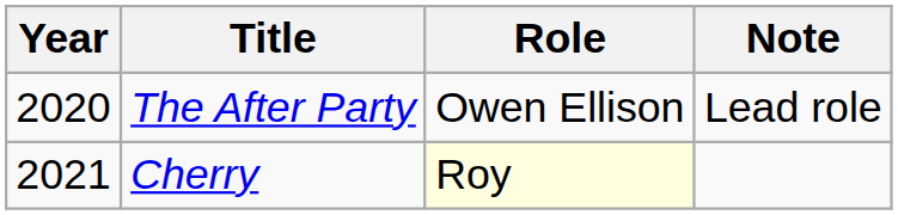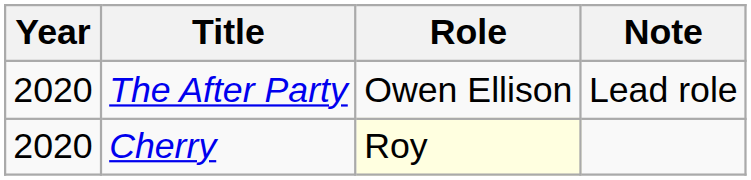Cherry | Year: 2021 -> 2020
